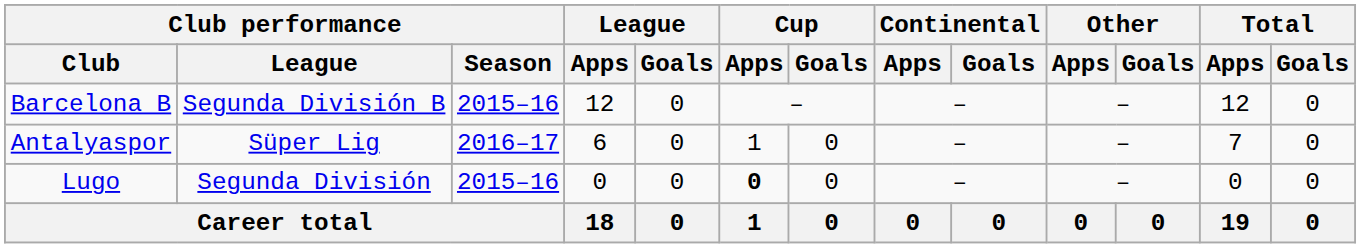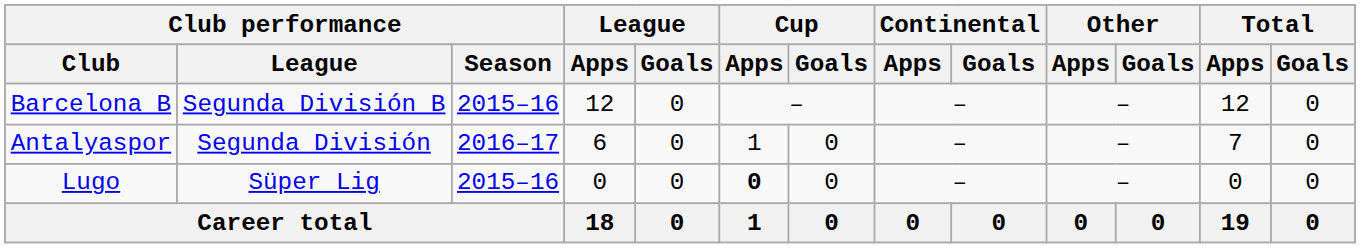Antalyaspor | Club performance / League: Süper Lig -> Segunda División
Lugo | Club performance / League: Segunda División -> Süper Lig
